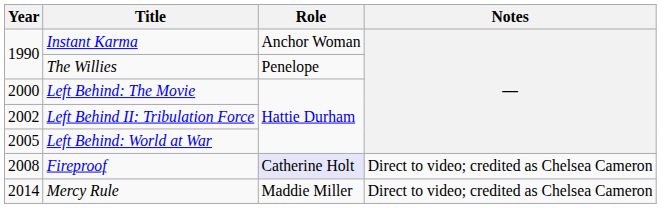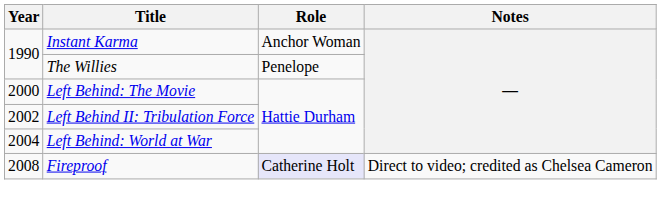Left Behind: World at War | Year: 2005 -> 2004
- row: 2014 | Mercy Rule | Maddie Miller | Direct to video; credited as Chelsea Cameron
